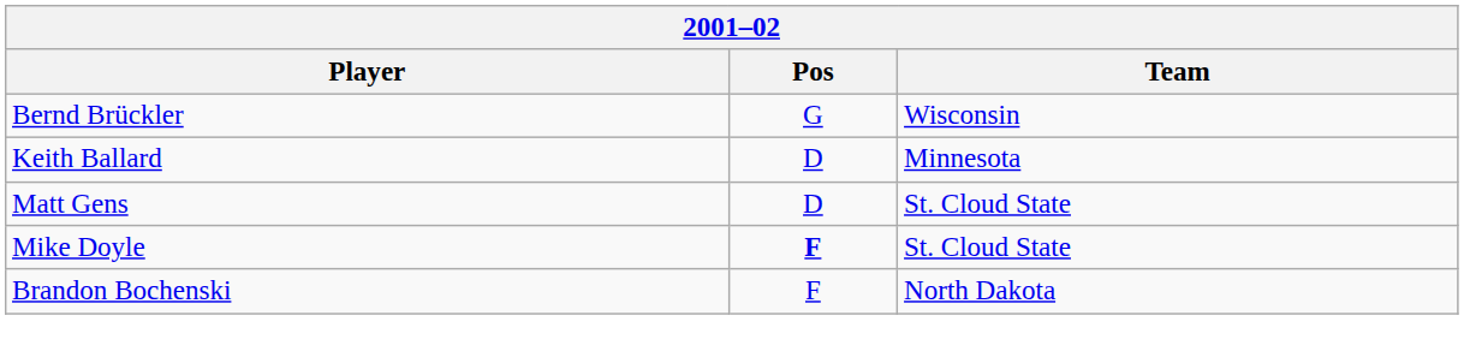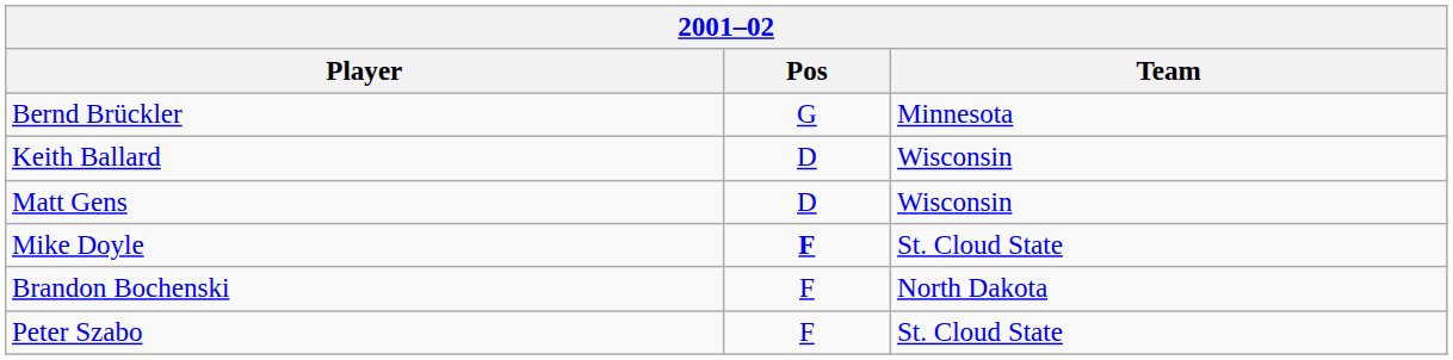Bernd Brückler | Team: Wisconsin -> Minnesota
Keith Ballard | Team: Minnesota -> Wisconsin
Matt Gens | Team: St. Cloud State -> Wisconsin
+ row: Peter Szabo | F | St. Cloud State
